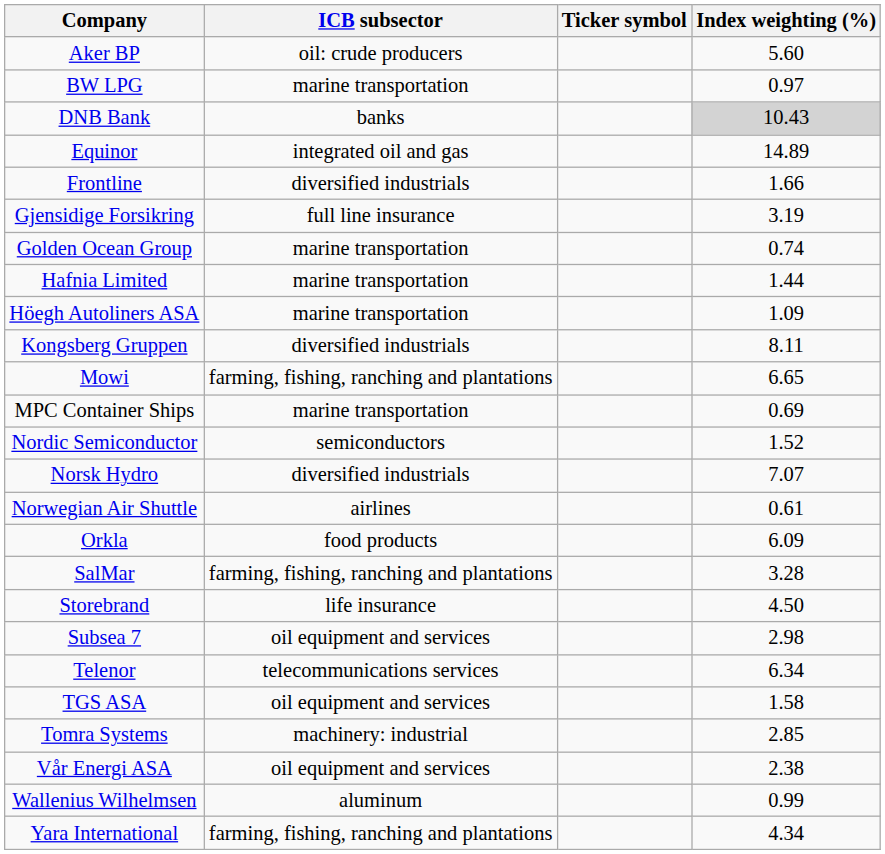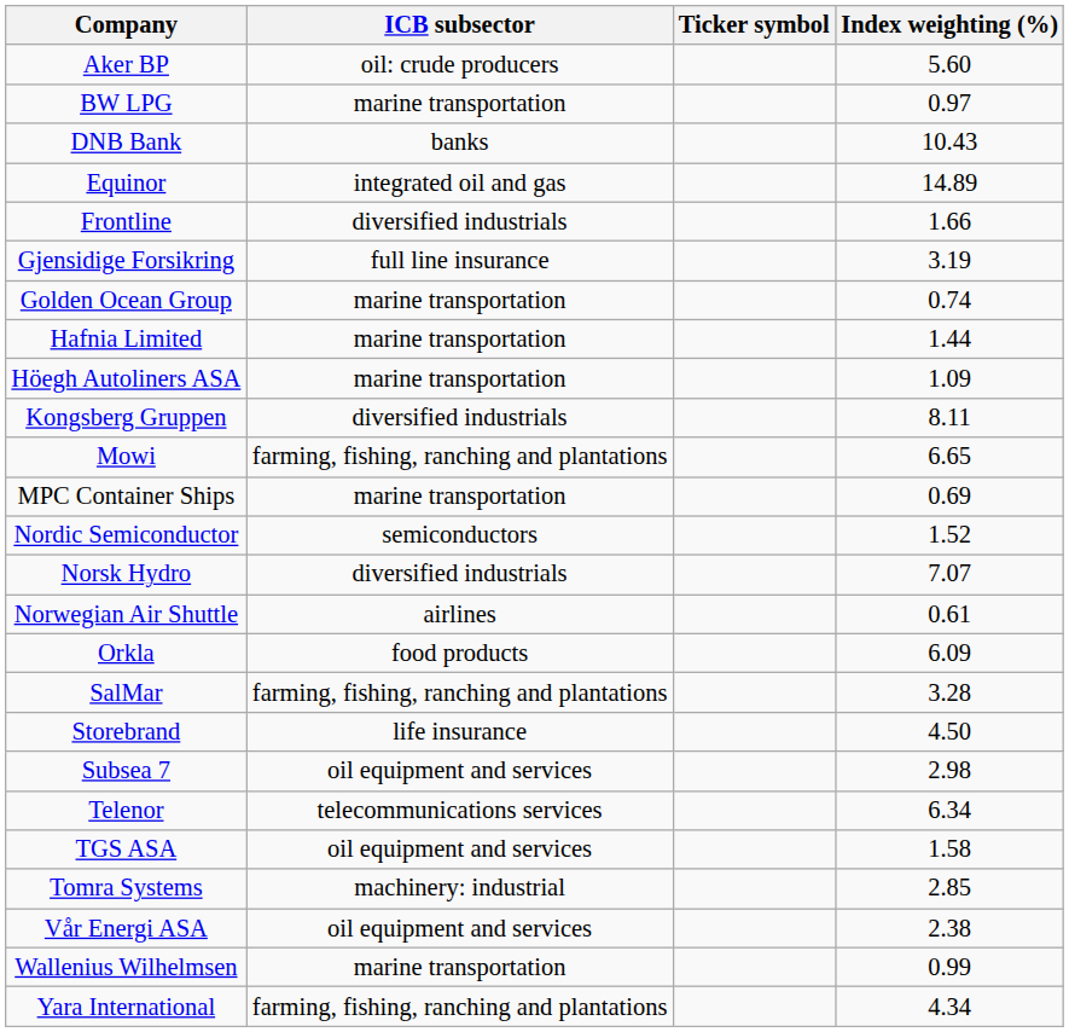DNB Bank | Index weighting (%): lightgrey background -> no background
Wallenius Wilhelmsen | ICB subsector: aluminum -> marine transportation
